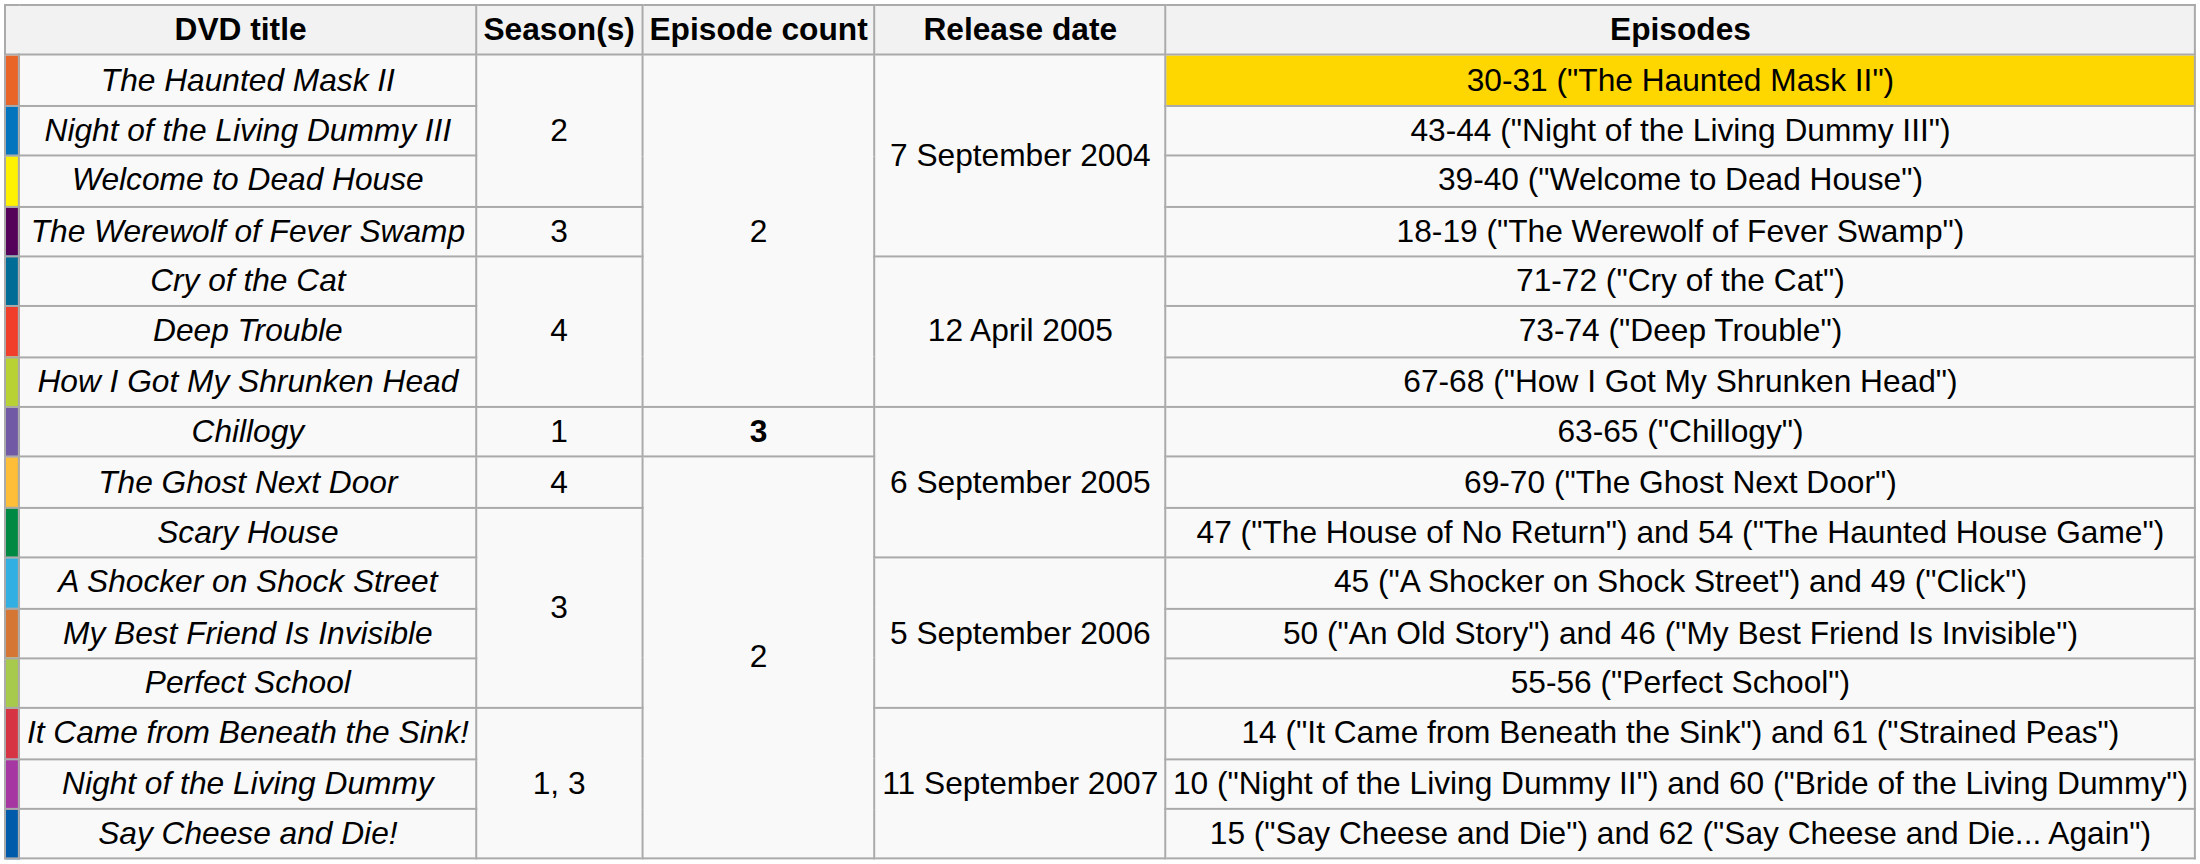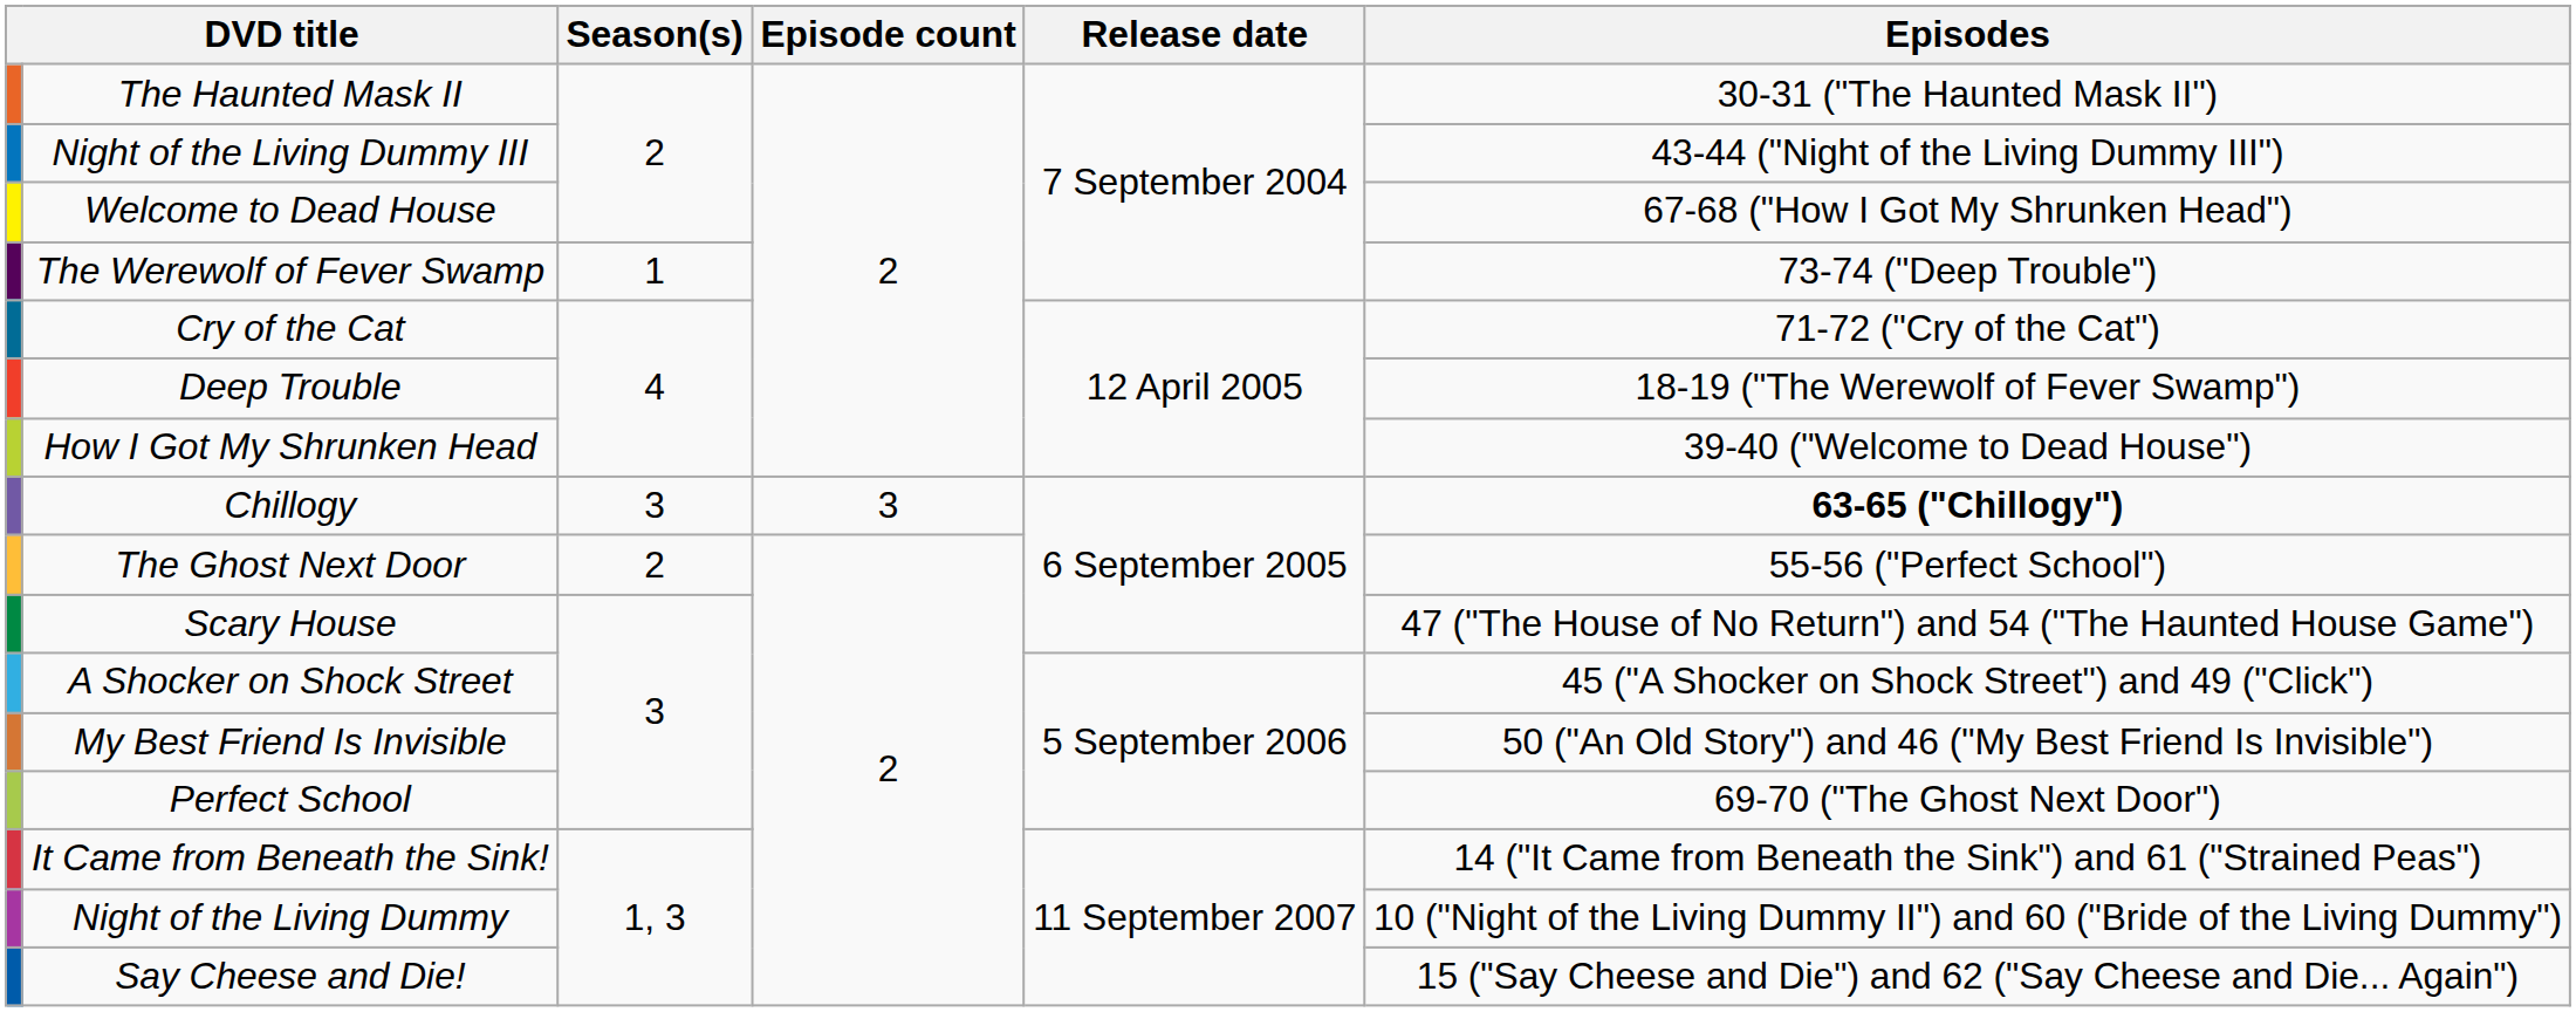The Haunted Mask II | Episodes: gold background -> no background
Welcome to Dead House | Episodes: 39-40 ("Welcome to Dead House") -> 67-68 ("How I Got My Shrunken Head")
The Werewolf of Fever Swamp | Season(s): 3 -> 1
The Werewolf of Fever Swamp | Episodes: 18-19 ("The Werewolf of Fever Swamp") -> 73-74 ("Deep Trouble")
Deep Trouble | Episodes: 73-74 ("Deep Trouble") -> 18-19 ("The Werewolf of Fever Swamp")
How I Got My Shrunken Head | Episodes: 67-68 ("How I Got My Shrunken Head") -> 39-40 ("Welcome to Dead House")
Chillogy | Season(s): 1 -> 3
Chillogy | Episode count: bold -> normal
Chillogy | Episodes: normal -> bold
The Ghost Next Door | Season(s): 4 -> 2
The Ghost Next Door | Episodes: 69-70 ("The Ghost Next Door") -> 55-56 ("Perfect School")
Perfect School | Episodes: 55-56 ("Perfect School") -> 69-70 ("The Ghost Next Door")
